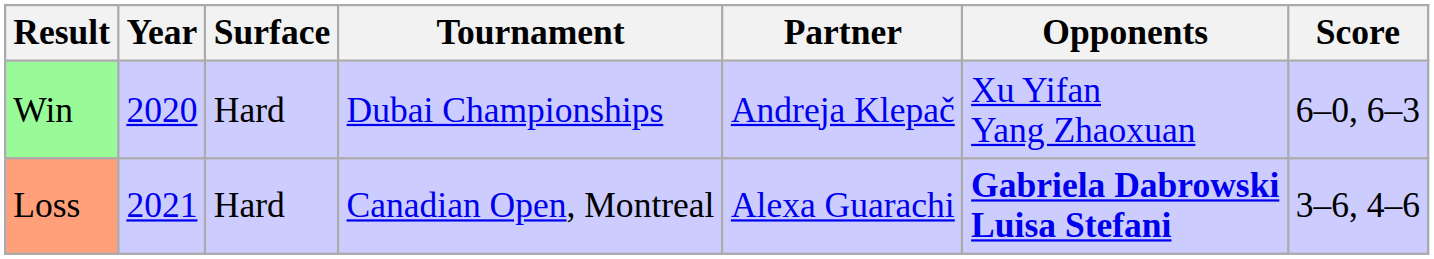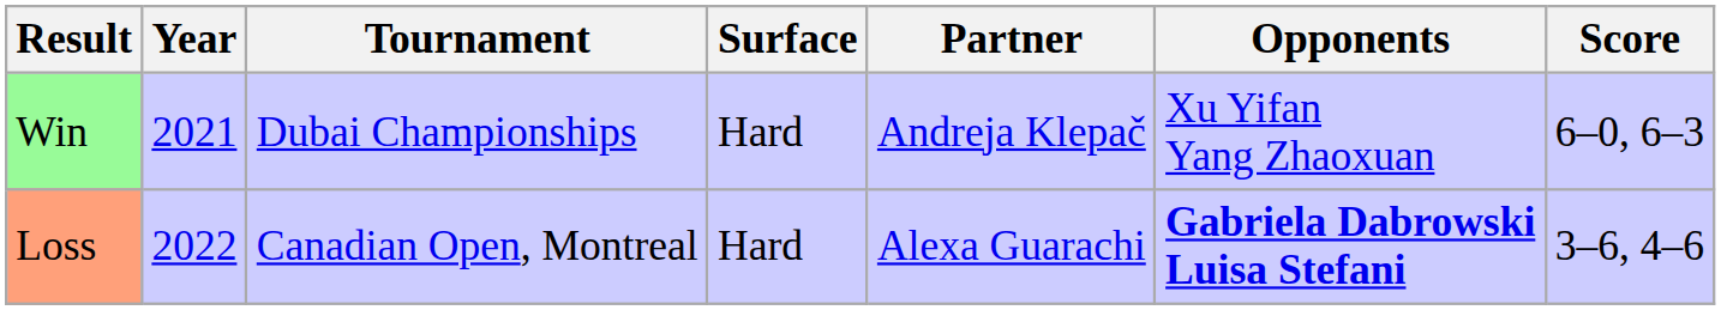columns swapped: Tournament <-> Surface
Win | Year: 2020 -> 2021
Loss | Year: 2021 -> 2022
